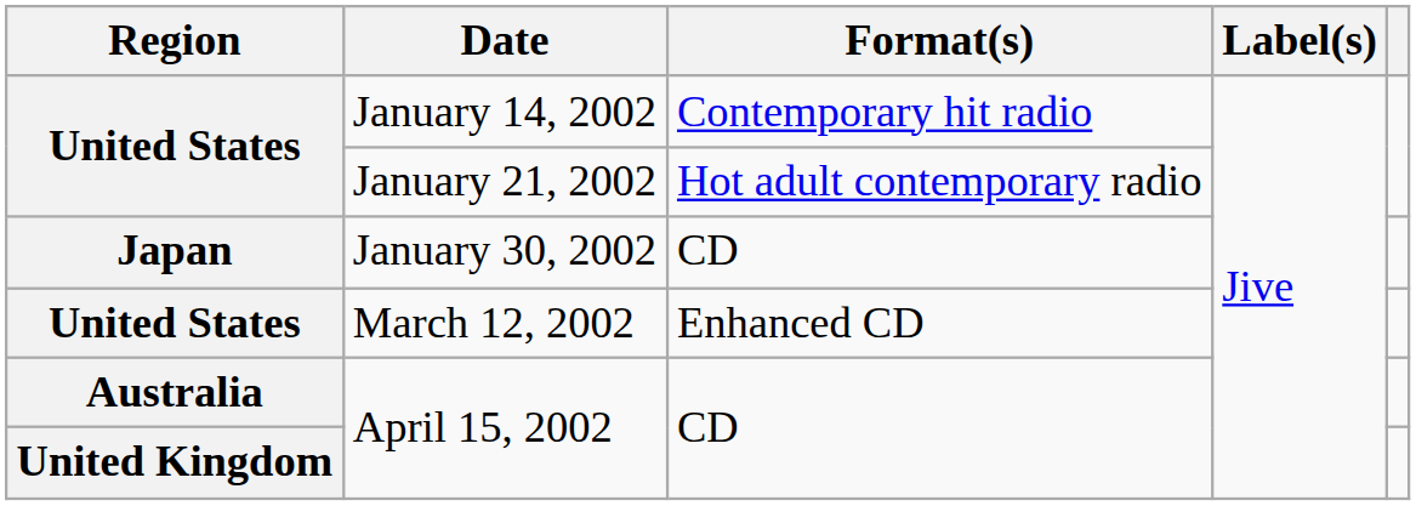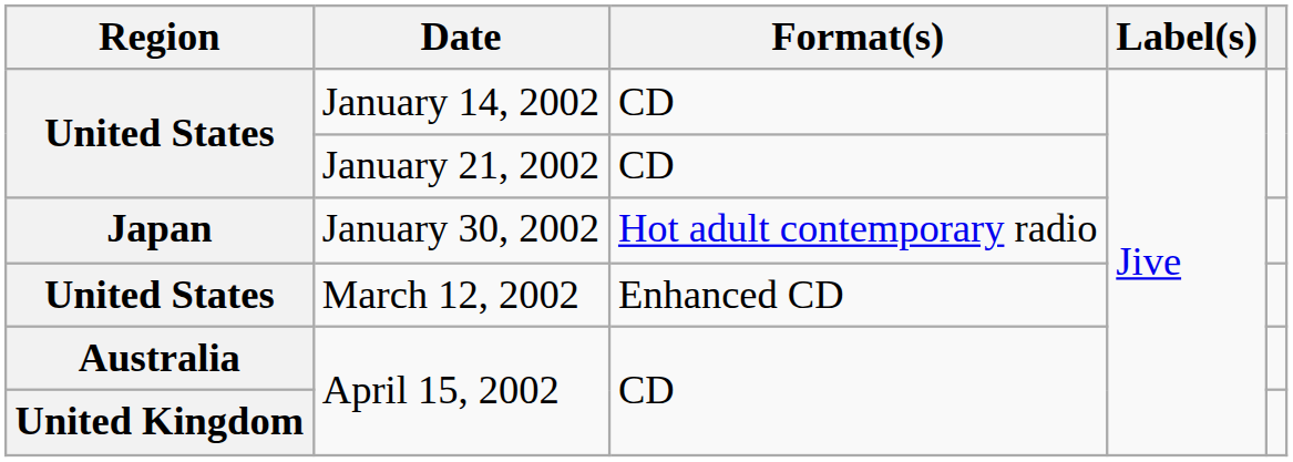January 14, 2002 | Format(s): Contemporary hit radio -> CD
January 21, 2002 | Format(s): Hot adult contemporary radio -> CD
January 30, 2002 | Format(s): CD -> Hot adult contemporary radio
